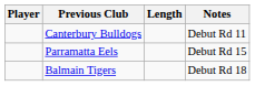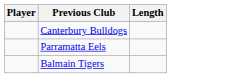- column: Notes | Debut Rd 11 | Debut Rd 15 | Debut Rd 18
